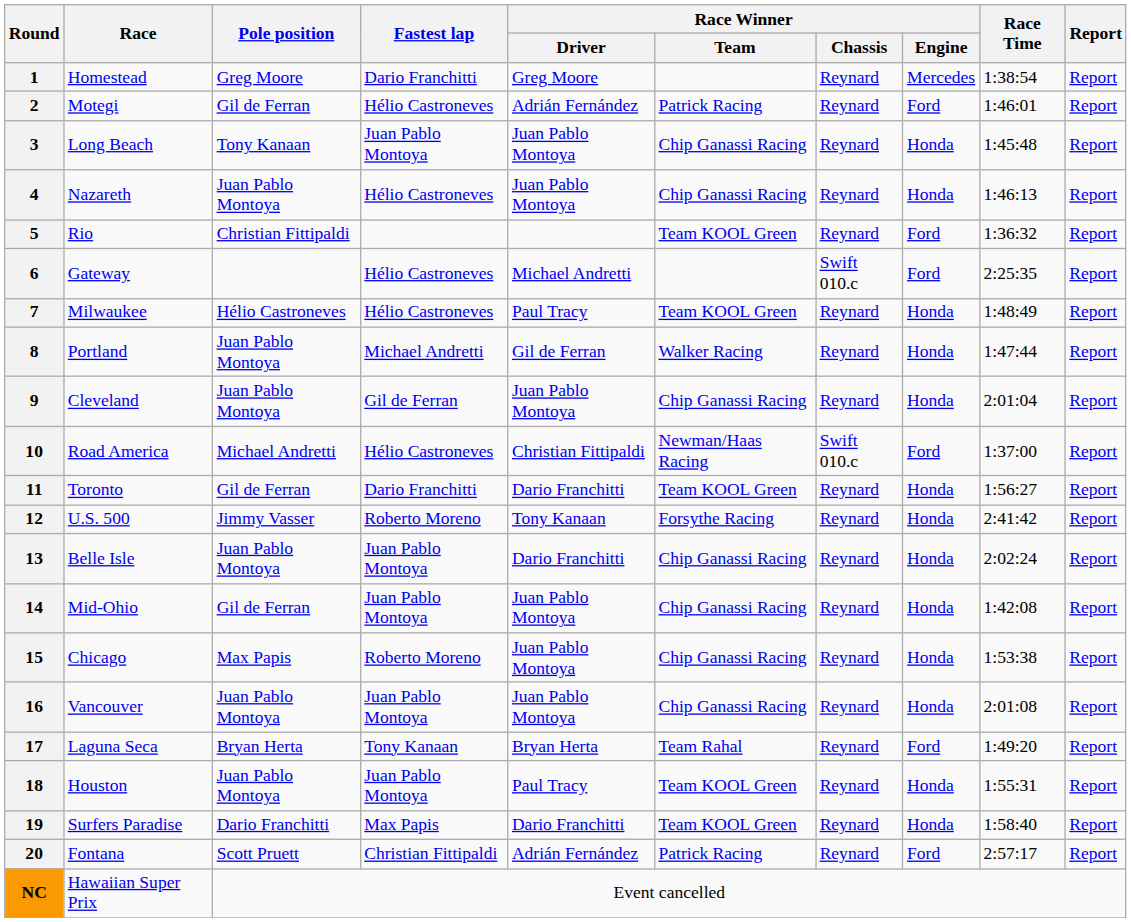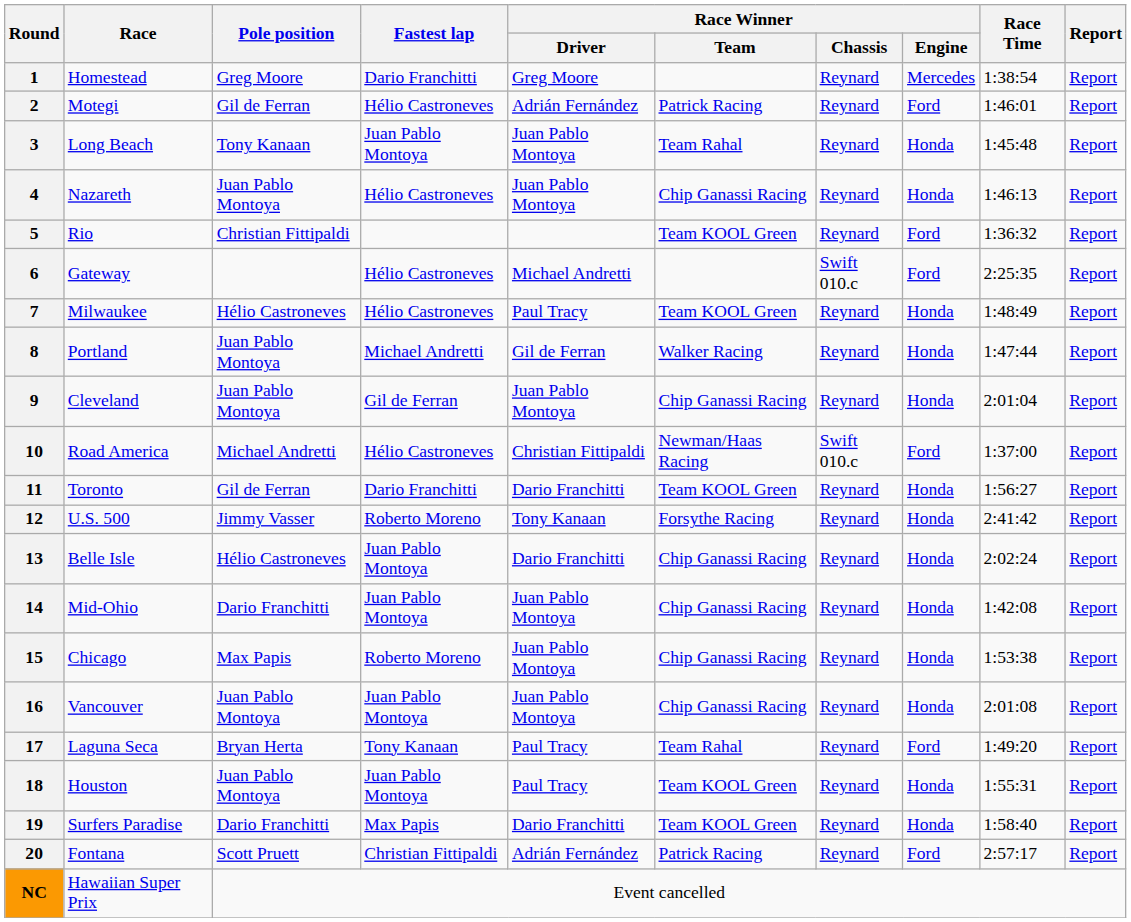3 | Race Winner / Team: Chip Ganassi Racing -> Team Rahal
13 | Pole position: Juan Pablo Montoya -> Hélio Castroneves
14 | Pole position: Gil de Ferran -> Dario Franchitti
17 | Race Winner / Driver: Bryan Herta -> Paul Tracy
